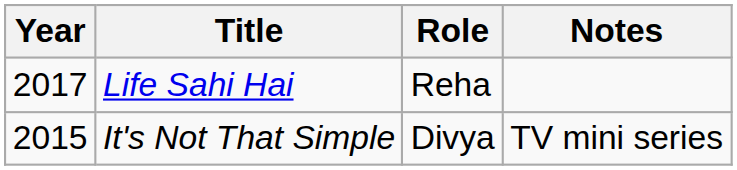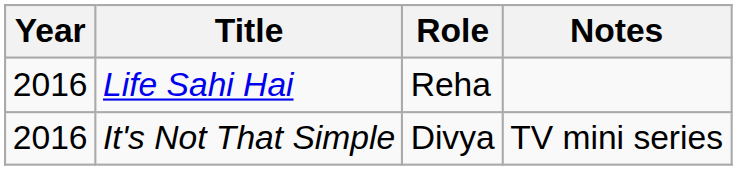Life Sahi Hai | Year: 2017 -> 2016
It's Not That Simple | Year: 2015 -> 2016
